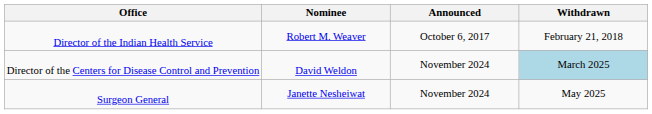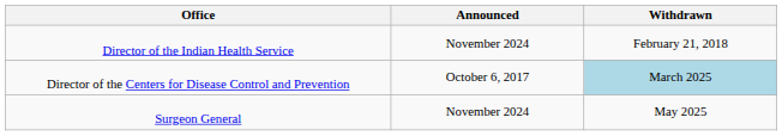- column: Nominee | Robert M. Weaver | David Weldon | Janette Nesheiwat
Director of the Indian Health Service | Announced: October 6, 2017 -> November 2024
Director of the Centers for Disease Control and Prevention | Announced: November 2024 -> October 6, 2017
